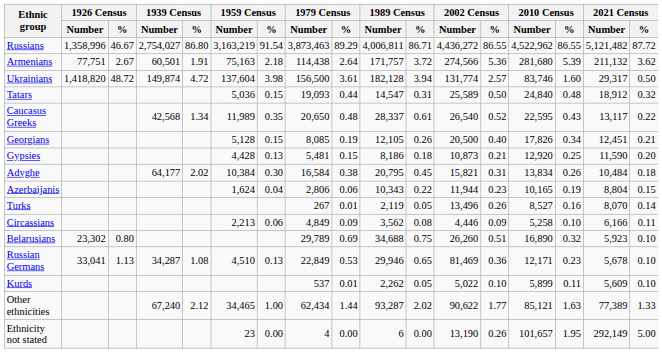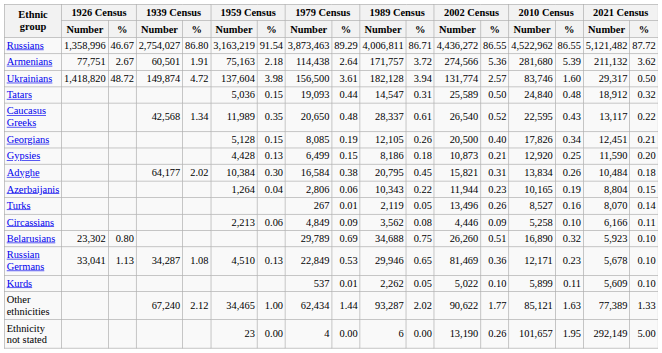Gypsies | 1979 Census / Number: 5,481 -> 6,499
Azerbaijanis | 1959 Census / Number: 1,624 -> 1,264
